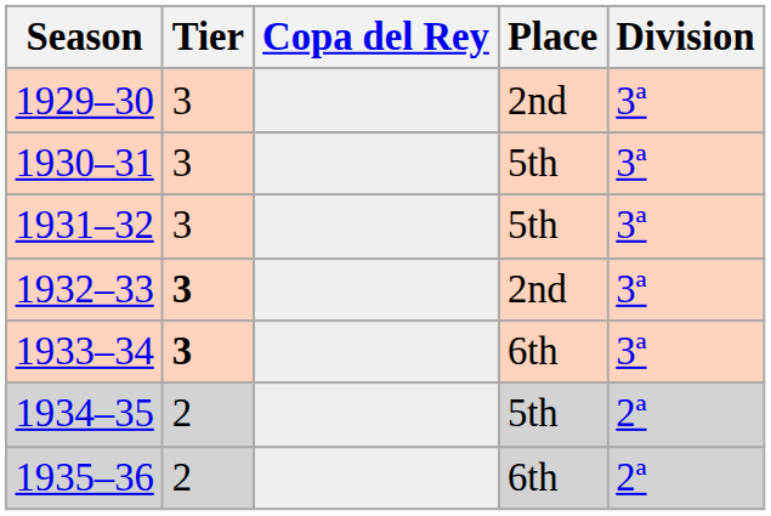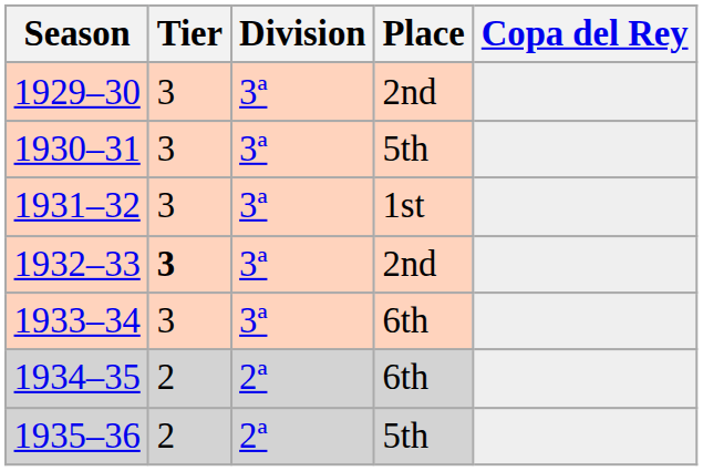columns swapped: Division <-> Copa del Rey
1931–32 | Place: 5th -> 1st
1933–34 | Tier: bold -> normal
1934–35 | Place: 5th -> 6th
1935–36 | Place: 6th -> 5th
